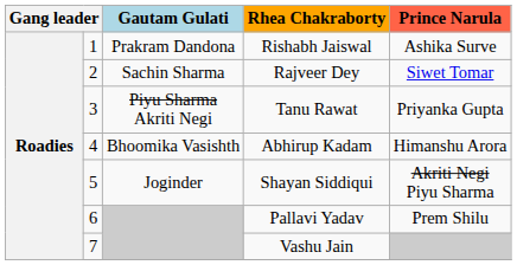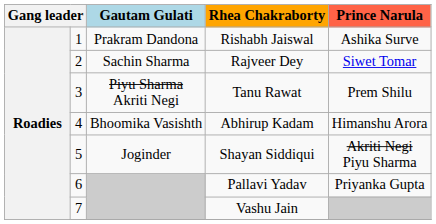Tanu Rawat | Prince Narula: Priyanka Gupta -> Prem Shilu
Pallavi Yadav | Prince Narula: Prem Shilu -> Priyanka Gupta
